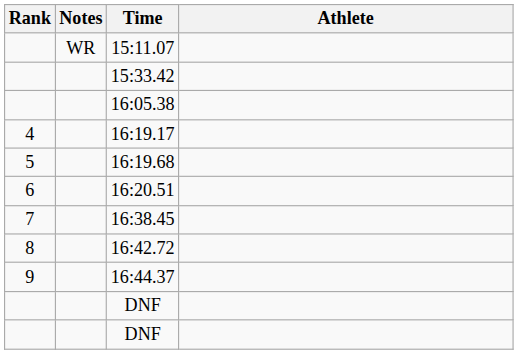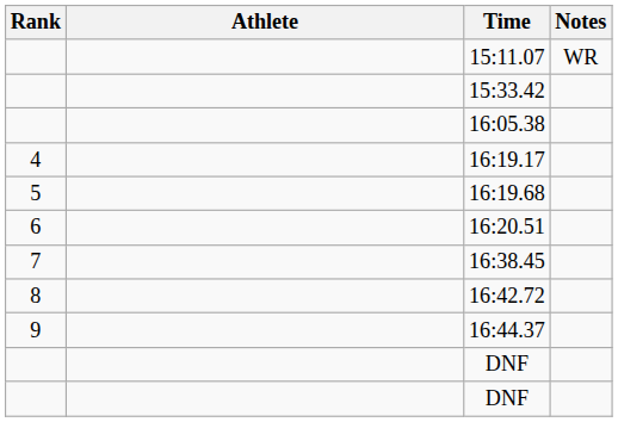columns swapped: Athlete <-> Notes
